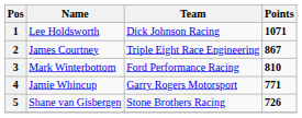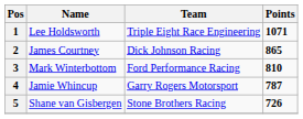1 | Team: Dick Johnson Racing -> Triple Eight Race Engineering
2 | Team: Triple Eight Race Engineering -> Dick Johnson Racing
2 | Points: 867 -> 865
4 | Points: 771 -> 787
